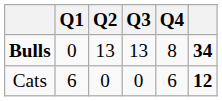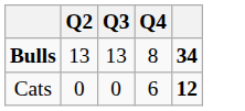- column: Q1 | 0 | 6
